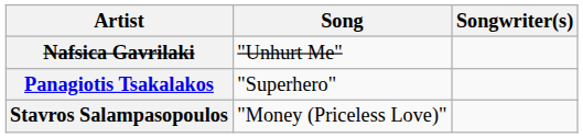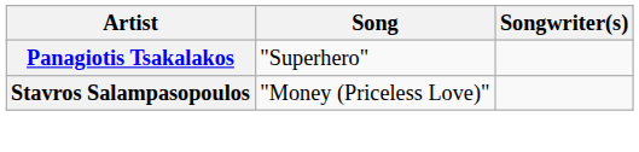- row: Nafsica Gavrilaki | "Unhurt Me"
